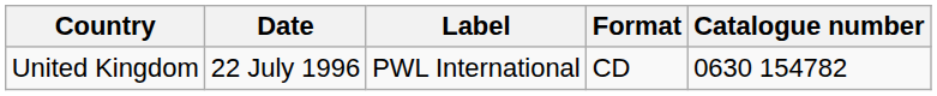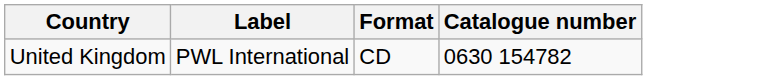- column: Date | 22 July 1996
